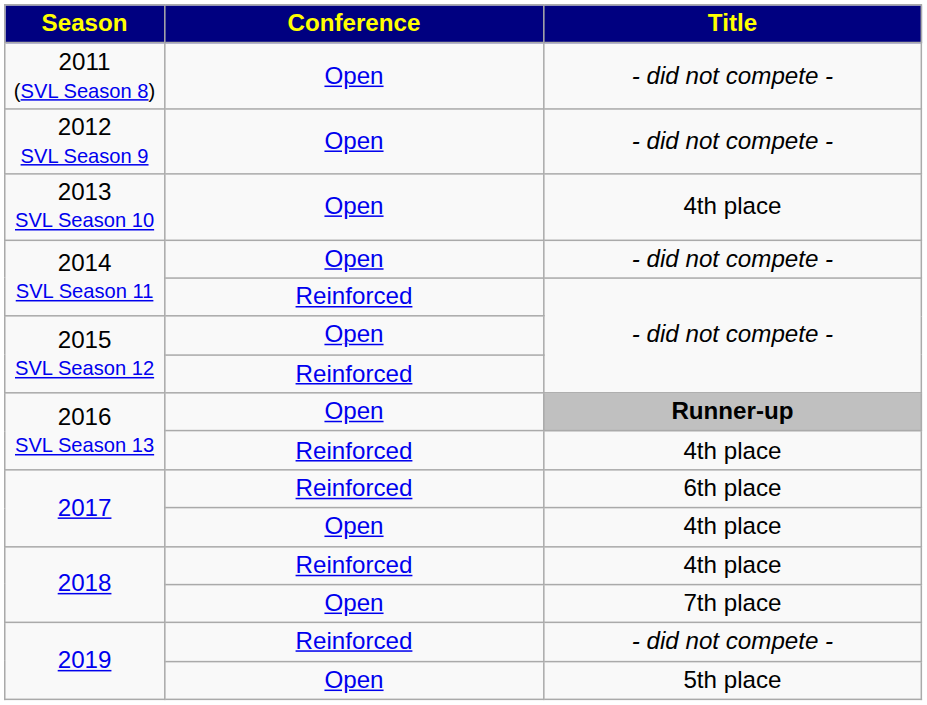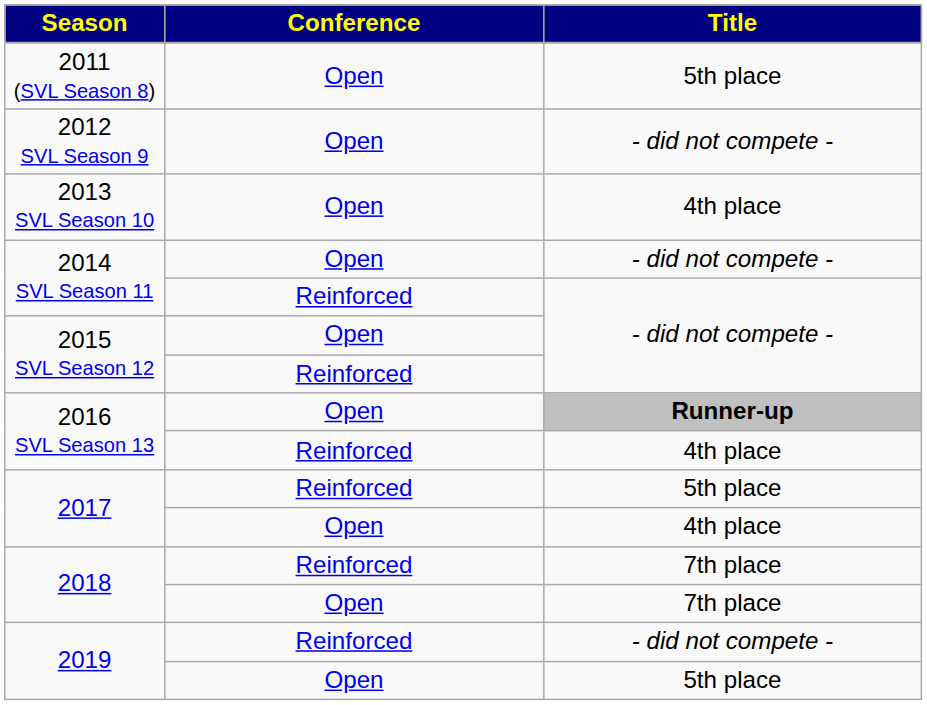2011 (SVL Season 8) | Title: - did not compete - -> 5th place
2017 / Reinforced | Title: 6th place -> 5th place
2018 / Reinforced | Title: 4th place -> 7th place
